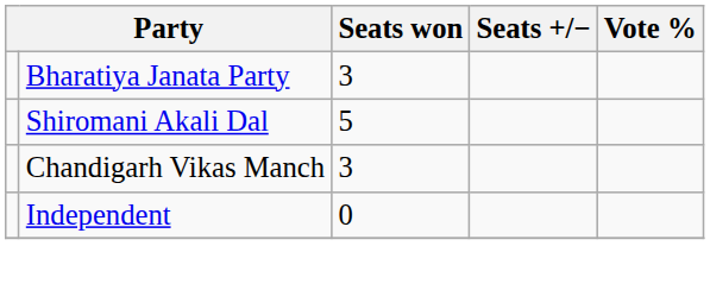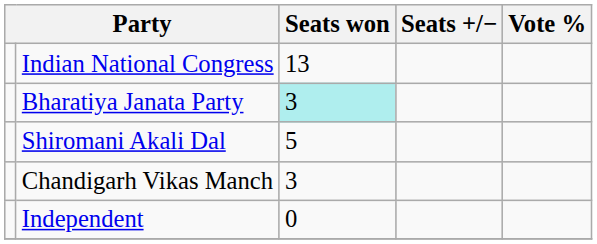+ row: Indian National Congress | 13
Bharatiya Janata Party | Seats won: no background -> paleturquoise background
